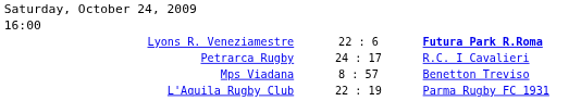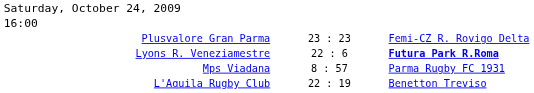+ row: Plusvalore Gran Parma | 23 : 23 | Femi-CZ R. Rovigo Delta
- row: Petrarca Rugby | 24 : 17 | R.C. I Cavalieri
Mps Viadana | column 3: Benetton Treviso -> Parma Rugby FC 1931
L'Aquila Rugby Club | column 3: Parma Rugby FC 1931 -> Benetton Treviso
